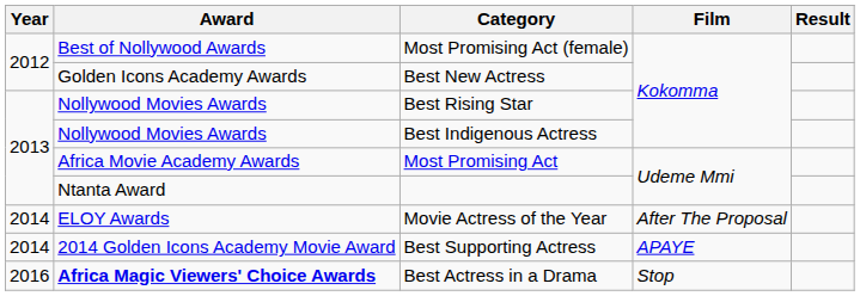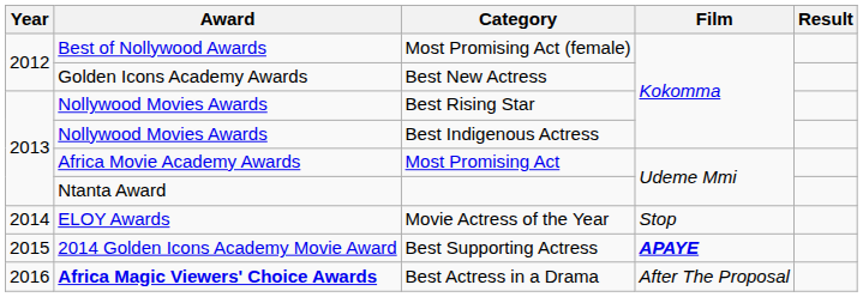Movie Actress of the Year | Film: After The Proposal -> Stop
Best Supporting Actress | Year: 2014 -> 2015
Best Supporting Actress | Film: normal -> bold
Best Actress in a Drama | Film: Stop -> After The Proposal
